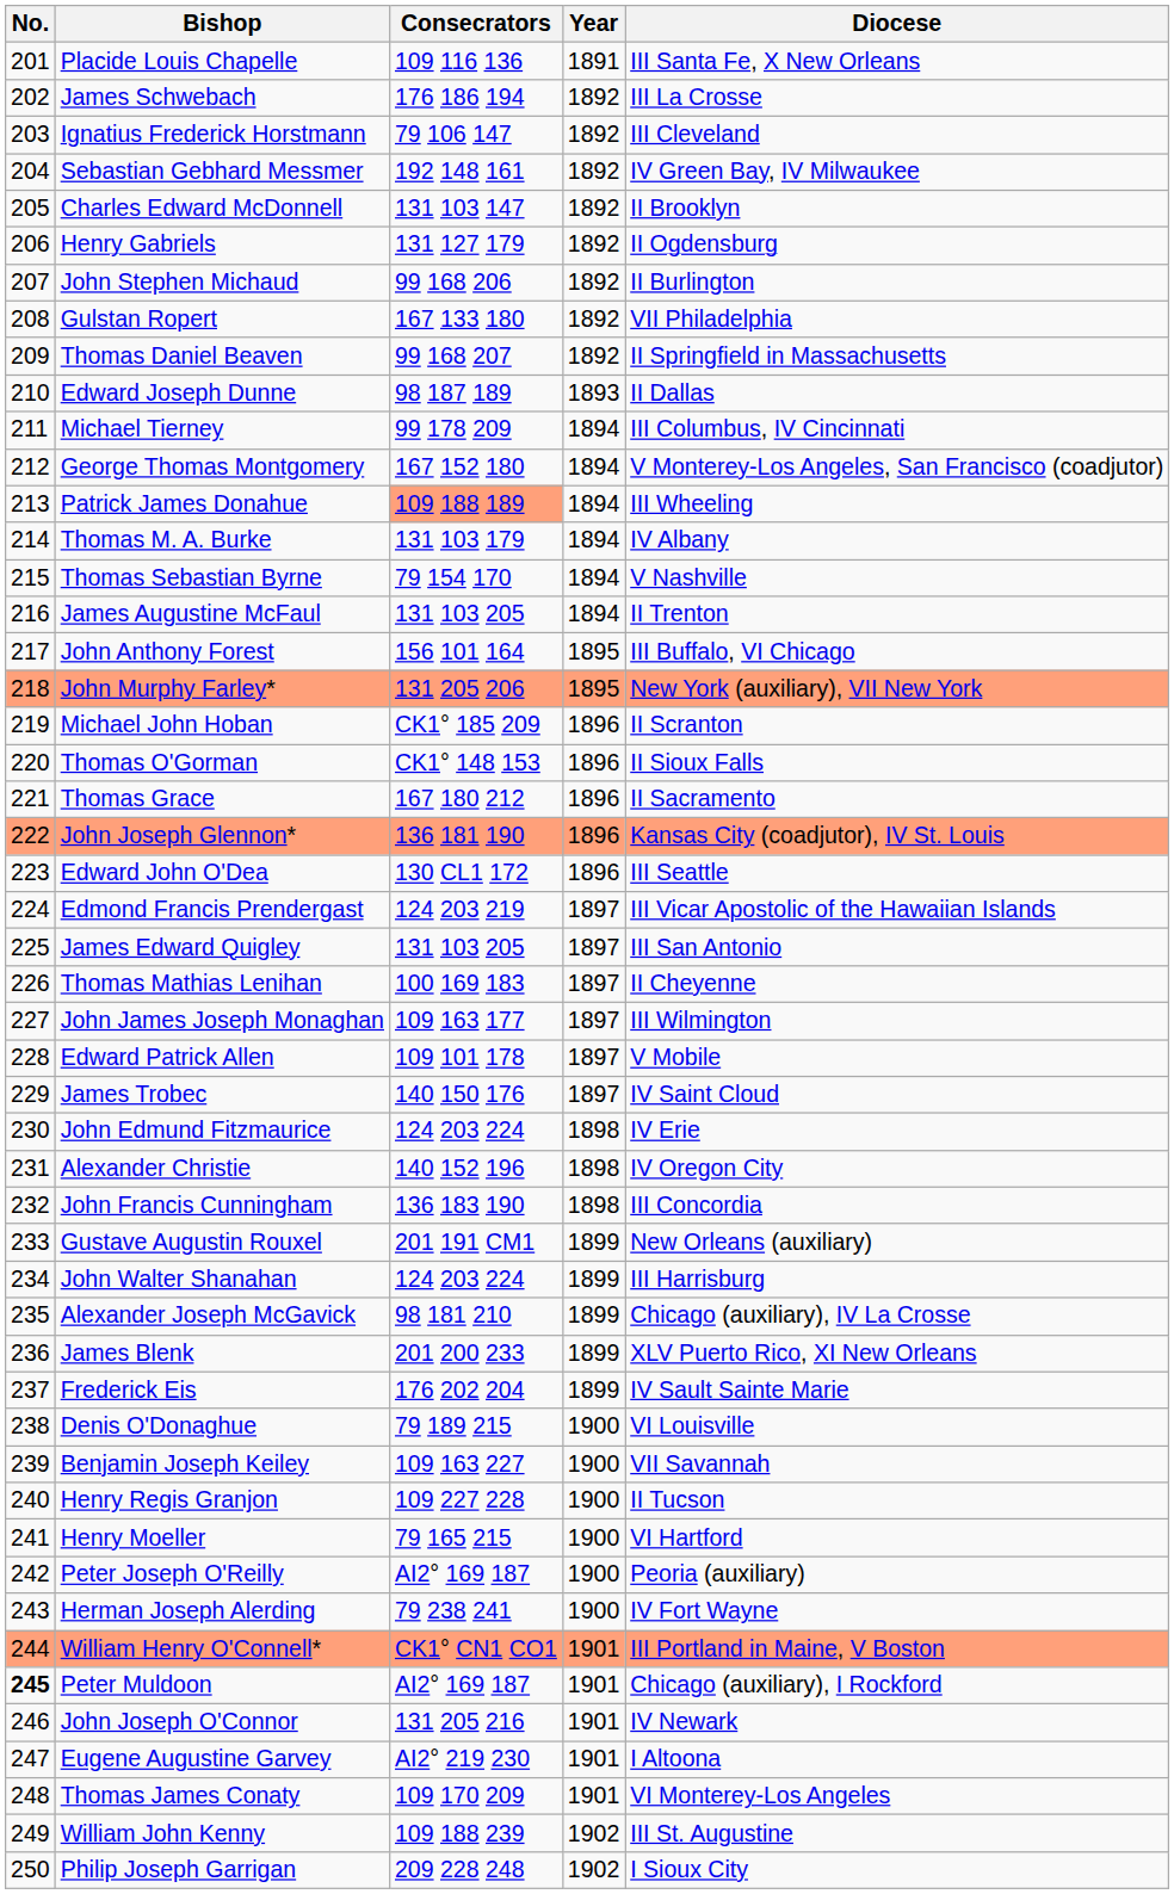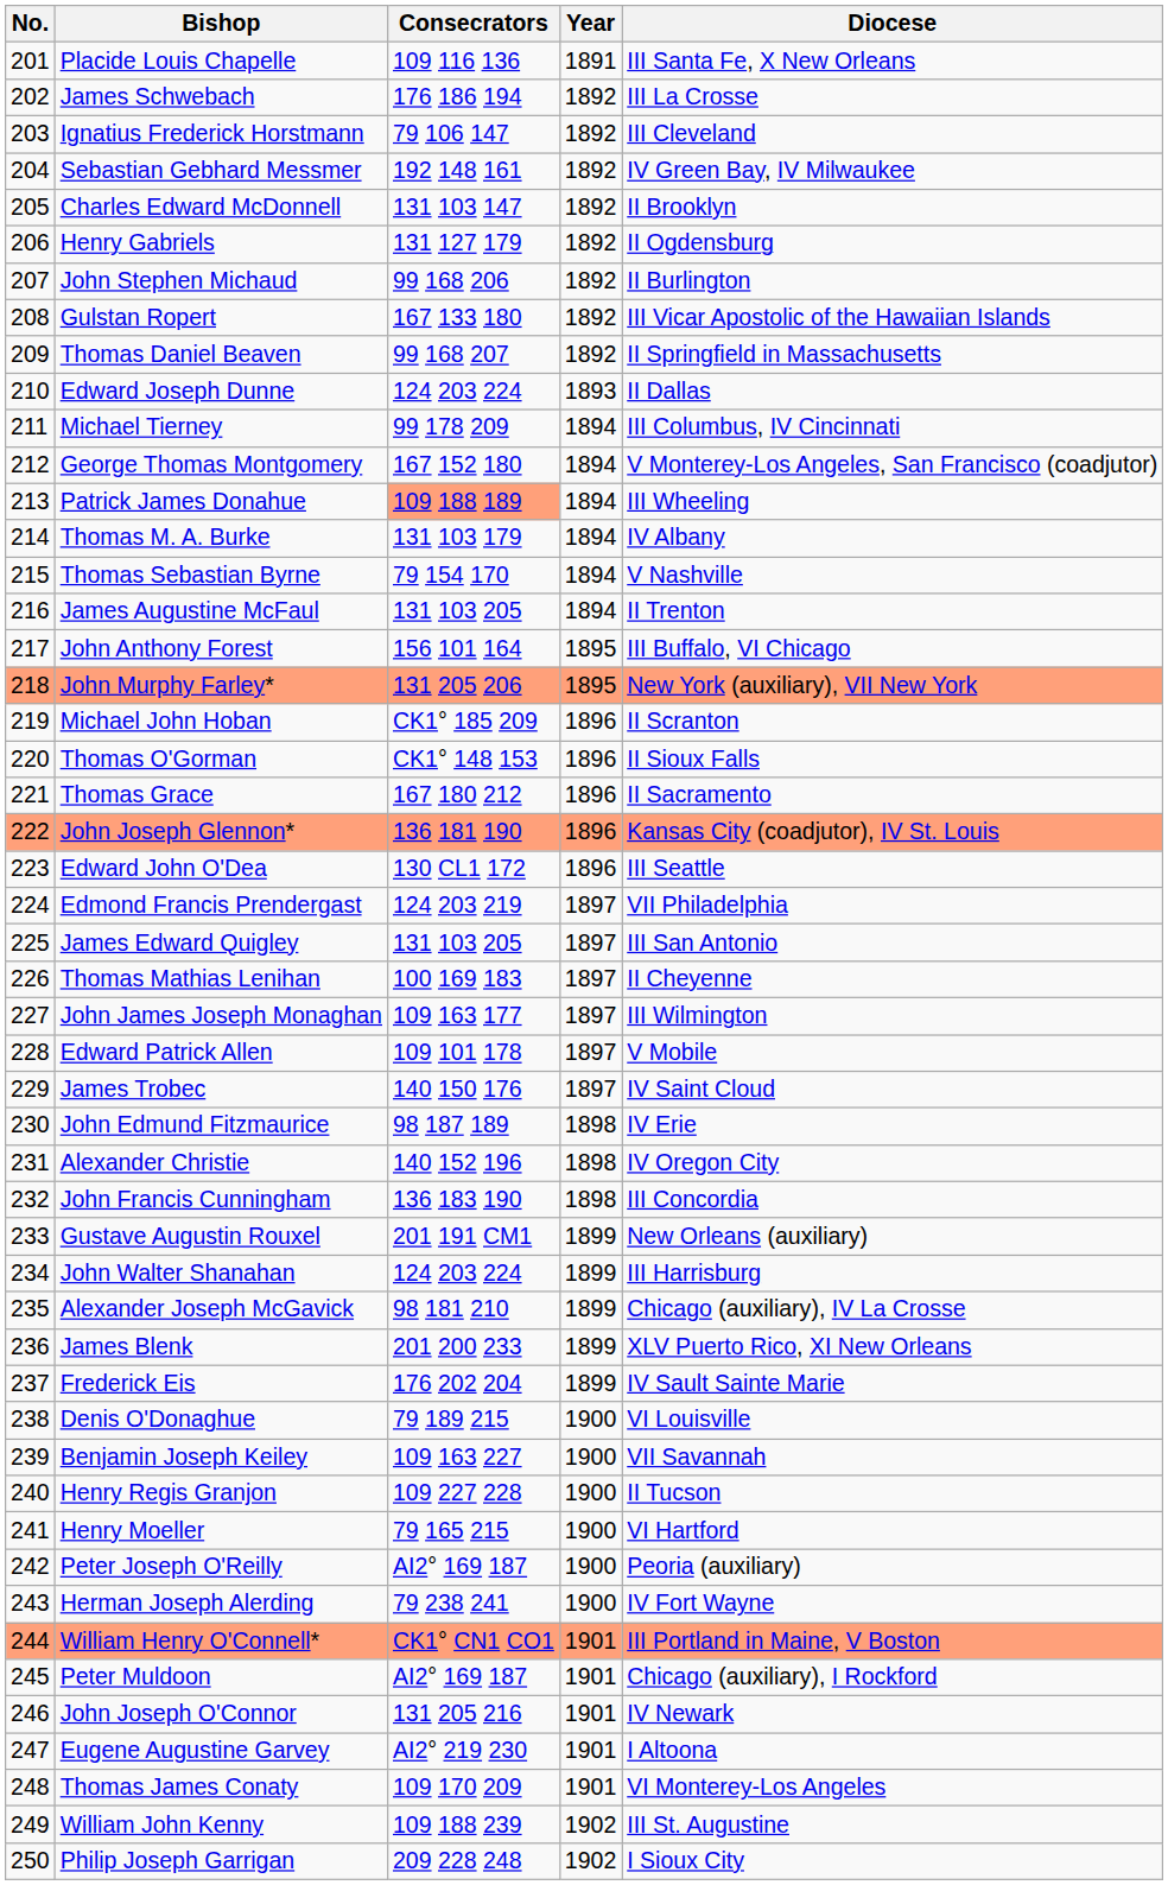Gulstan Ropert | Diocese: VII Philadelphia -> III Vicar Apostolic of the Hawaiian Islands
Edward Joseph Dunne | Consecrators: 98 187 189 -> 124 203 224
Edmond Francis Prendergast | Diocese: III Vicar Apostolic of the Hawaiian Islands -> VII Philadelphia
John Edmund Fitzmaurice | Consecrators: 124 203 224 -> 98 187 189
Peter Muldoon | No.: bold -> normal
